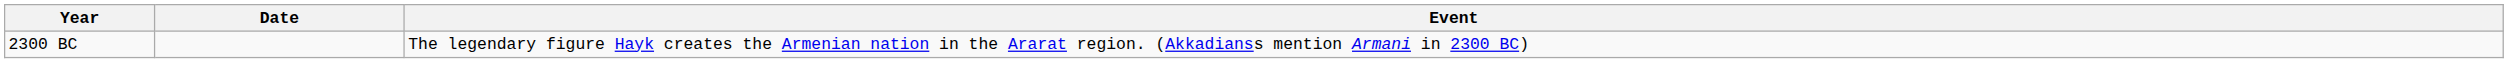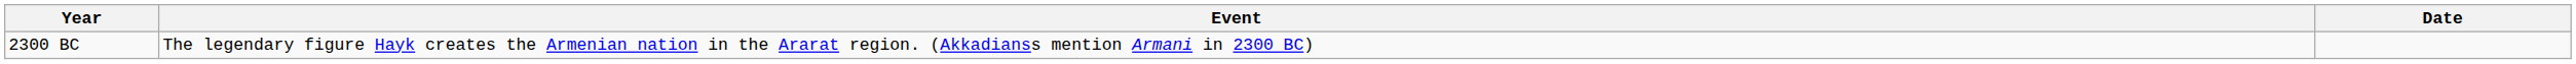columns swapped: Date <-> Event
